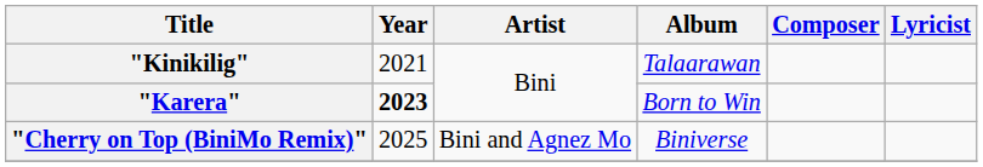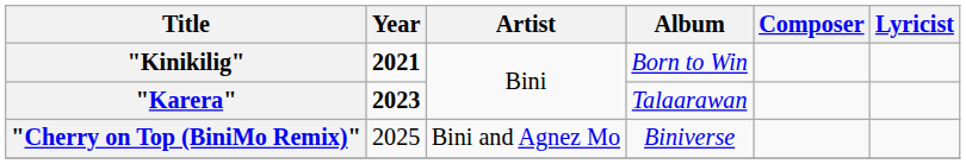"Kinikilig" | Year: normal -> bold
"Kinikilig" | Album: Talaarawan -> Born to Win
"Karera" | Album: Born to Win -> Talaarawan
